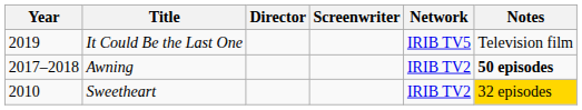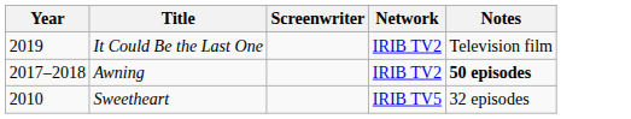- column: Director
It Could Be the Last One | Network: IRIB TV5 -> IRIB TV2
Sweetheart | Network: IRIB TV2 -> IRIB TV5
Sweetheart | Notes: gold background -> no background
